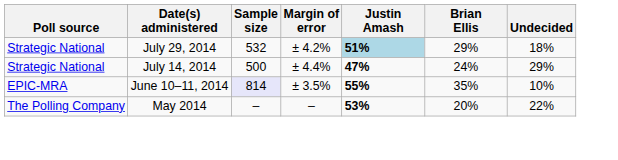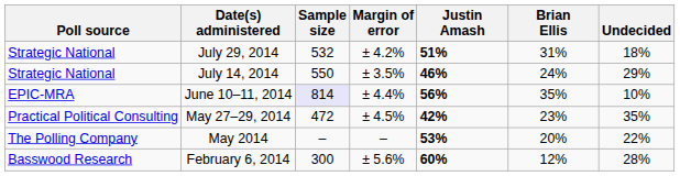July 29, 2014 | Justin Amash: lightblue background -> no background
July 29, 2014 | Brian Ellis: 29% -> 31%
July 14, 2014 | Sample size: 500 -> 550
July 14, 2014 | Margin of error: ± 4.4% -> ± 3.5%
July 14, 2014 | Justin Amash: 47% -> 46%
June 10–11, 2014 | Margin of error: ± 3.5% -> ± 4.4%
June 10–11, 2014 | Justin Amash: 55% -> 56%
+ row: Practical Political Consulting | May 27–29, 2014 | 472 | ± 4.5% | 42% | 23% | 35%
+ row: Basswood Research | February 6, 2014 | 300 | ± 5.6% | 60% | 12% | 28%
